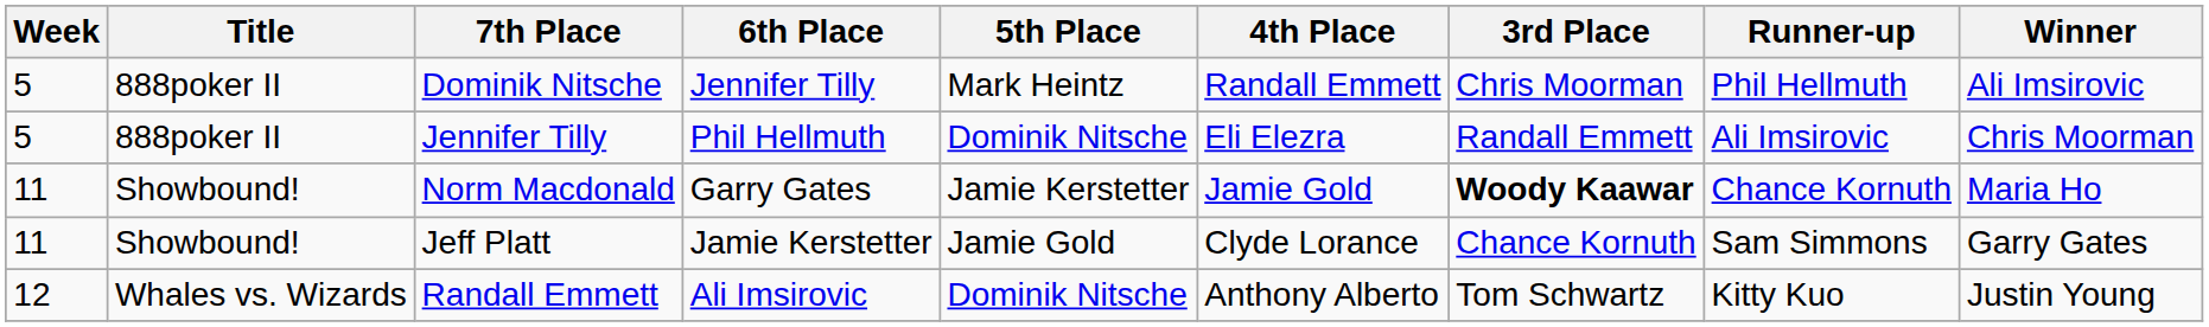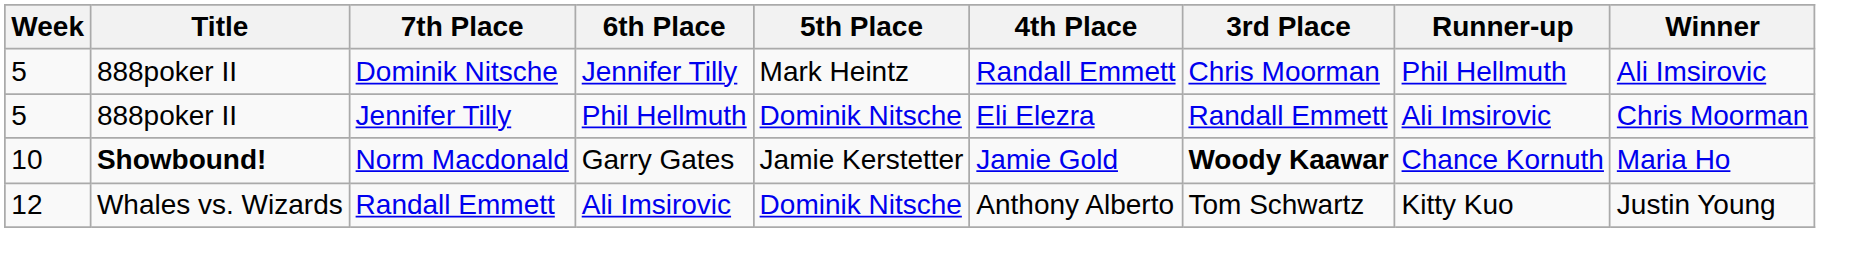Norm Macdonald | Week: 11 -> 10
Norm Macdonald | Title: normal -> bold
- row: 11 | Showbound! | Jeff Platt | Jamie Kerstetter | Jamie Gold | Clyde Lorance | Chance Kornuth | Sam Simmons | Garry Gates
